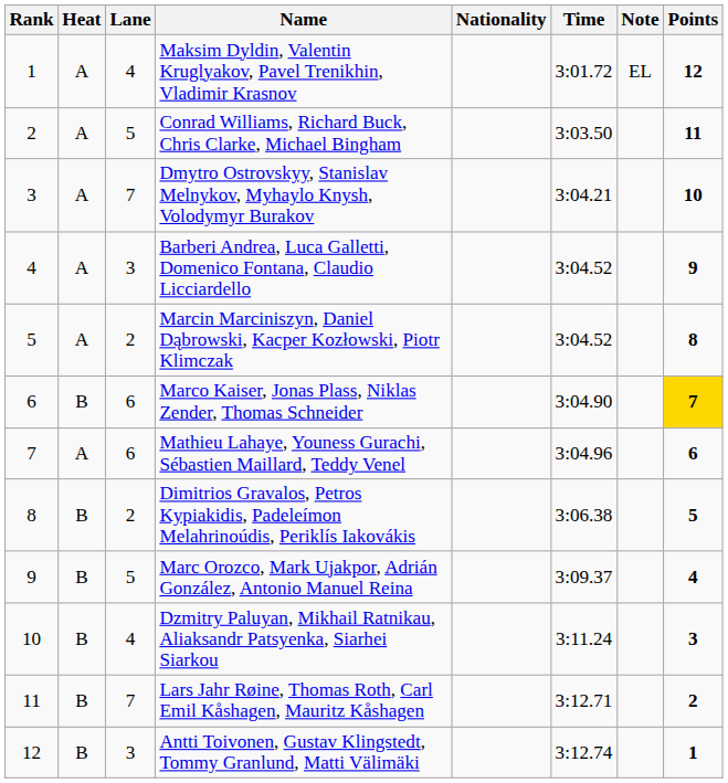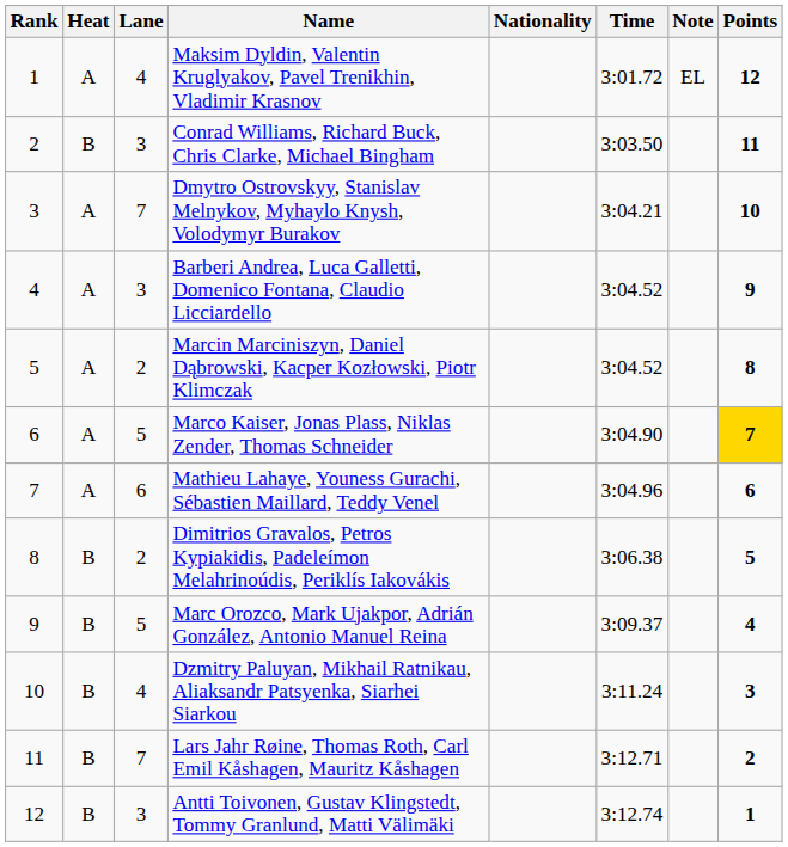Conrad Williams, Richard Buck, Chris Clarke, Michael Bingham | Heat: A -> B
Conrad Williams, Richard Buck, Chris Clarke, Michael Bingham | Lane: 5 -> 3
Marco Kaiser, Jonas Plass, Niklas Zender, Thomas Schneider | Heat: B -> A
Marco Kaiser, Jonas Plass, Niklas Zender, Thomas Schneider | Lane: 6 -> 5
